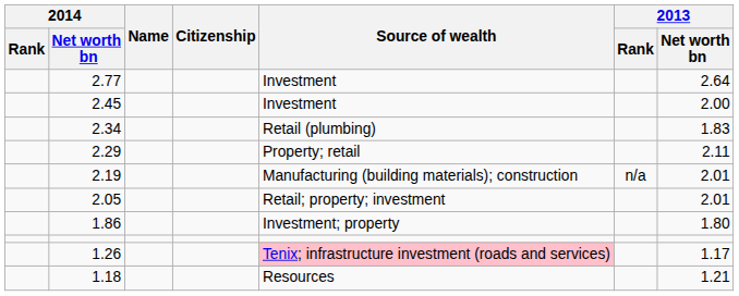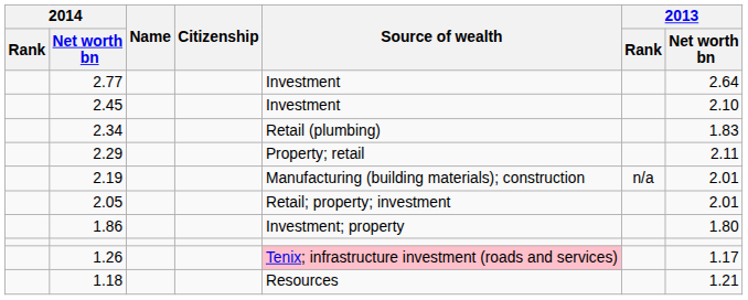2.45 | 2013 / Net worth bn: 2.00 -> 2.10
